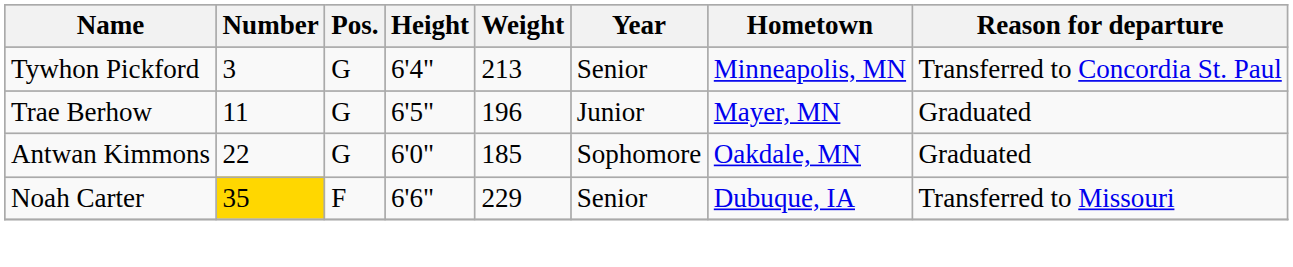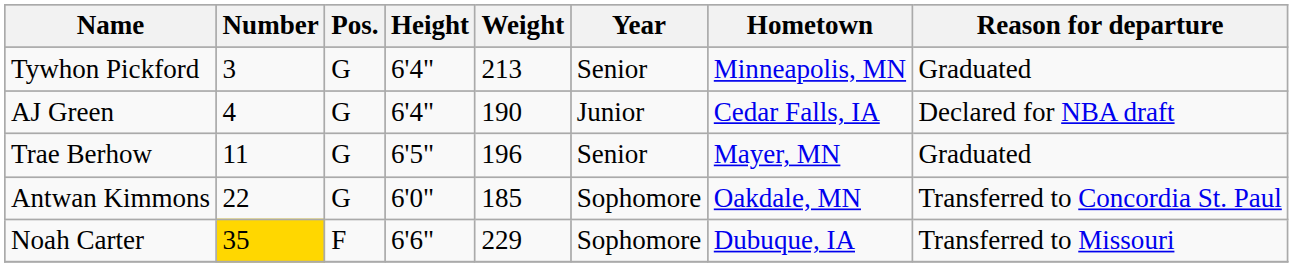Tywhon Pickford | Reason for departure: Transferred to Concordia St. Paul -> Graduated
+ row: AJ Green | 4 | G | 6'4" | 190 | Junior | Cedar Falls, IA | Declared for NBA draft
Trae Berhow | Year: Junior -> Senior
Antwan Kimmons | Reason for departure: Graduated -> Transferred to Concordia St. Paul
Noah Carter | Year: Senior -> Sophomore
